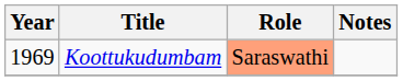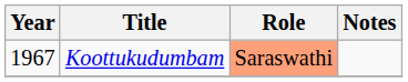Koottukudumbam | Year: 1969 -> 1967
